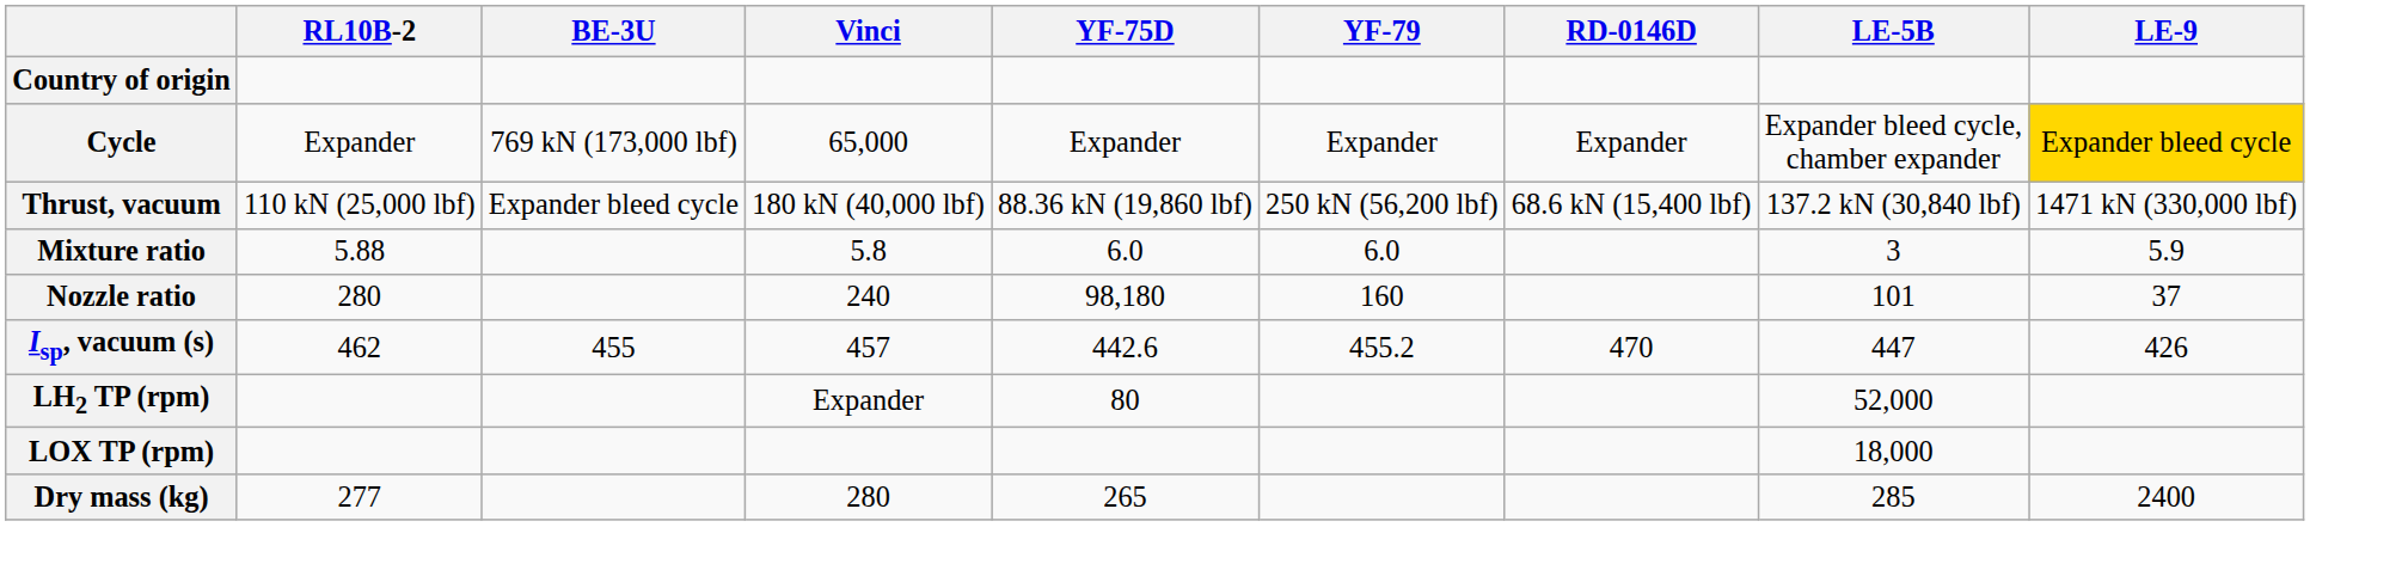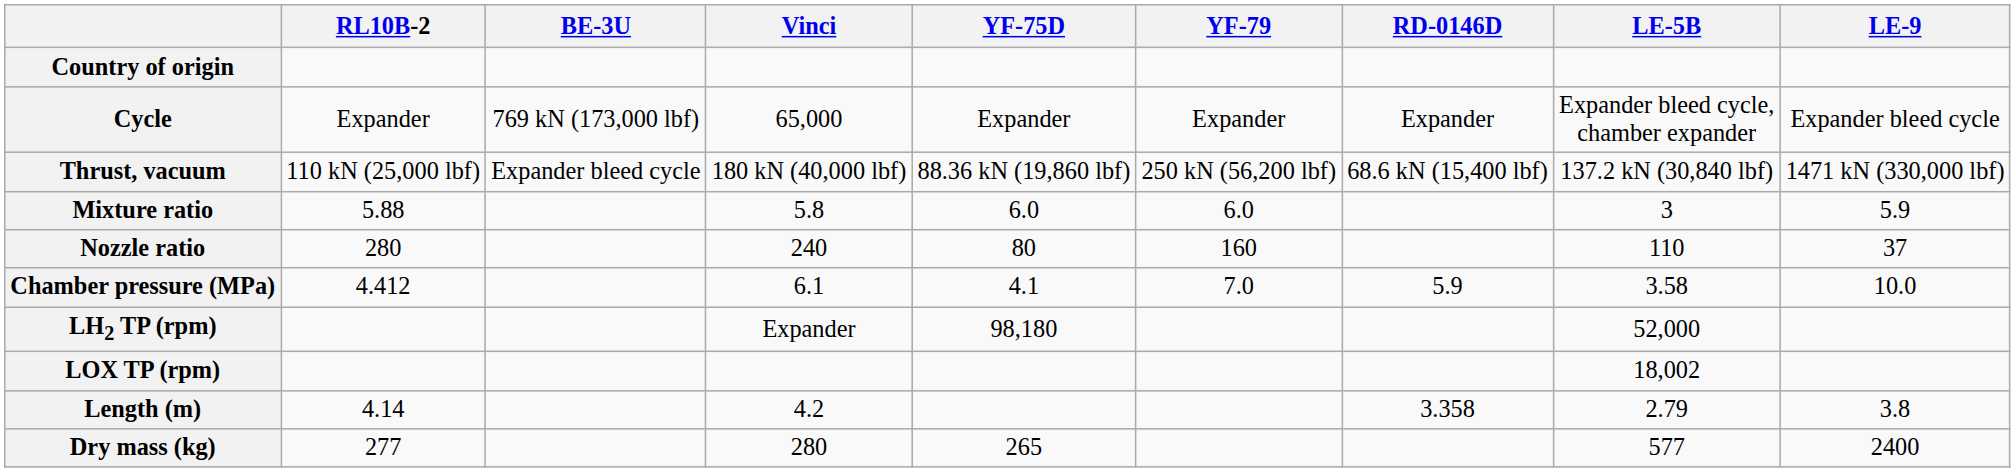Cycle | LE-9: gold background -> no background
Nozzle ratio | YF-75D: 98,180 -> 80
Nozzle ratio | LE-5B: 101 -> 110
- row: Isp, vacuum (s) | 462 | 455 | 457 | 442.6 | 455.2 | 470 | 447 | 426
+ row: Chamber pressure (MPa) | 4.412 | 6.1 | 4.1 | 7.0 | 5.9 | 3.58 | 10.0
LH2 TP (rpm) | YF-75D: 80 -> 98,180
LOX TP (rpm) | LE-5B: 18,000 -> 18,002
+ row: Length (m) | 4.14 | 4.2 | 3.358 | 2.79 | 3.8
Dry mass (kg) | LE-5B: 285 -> 577
